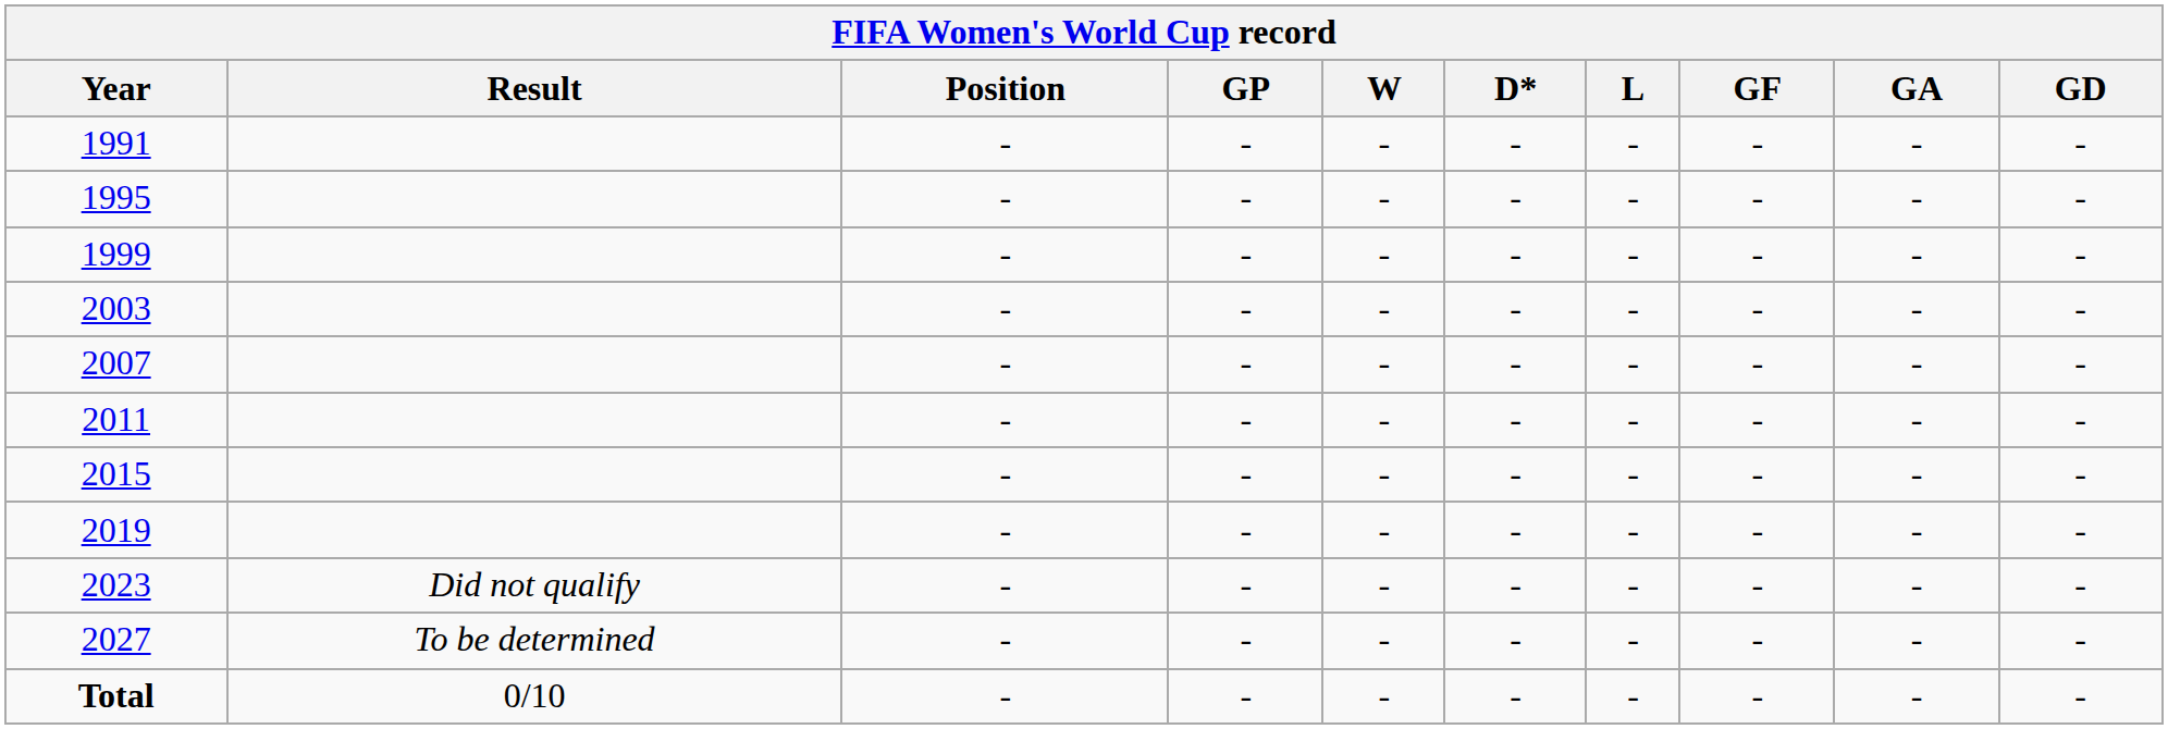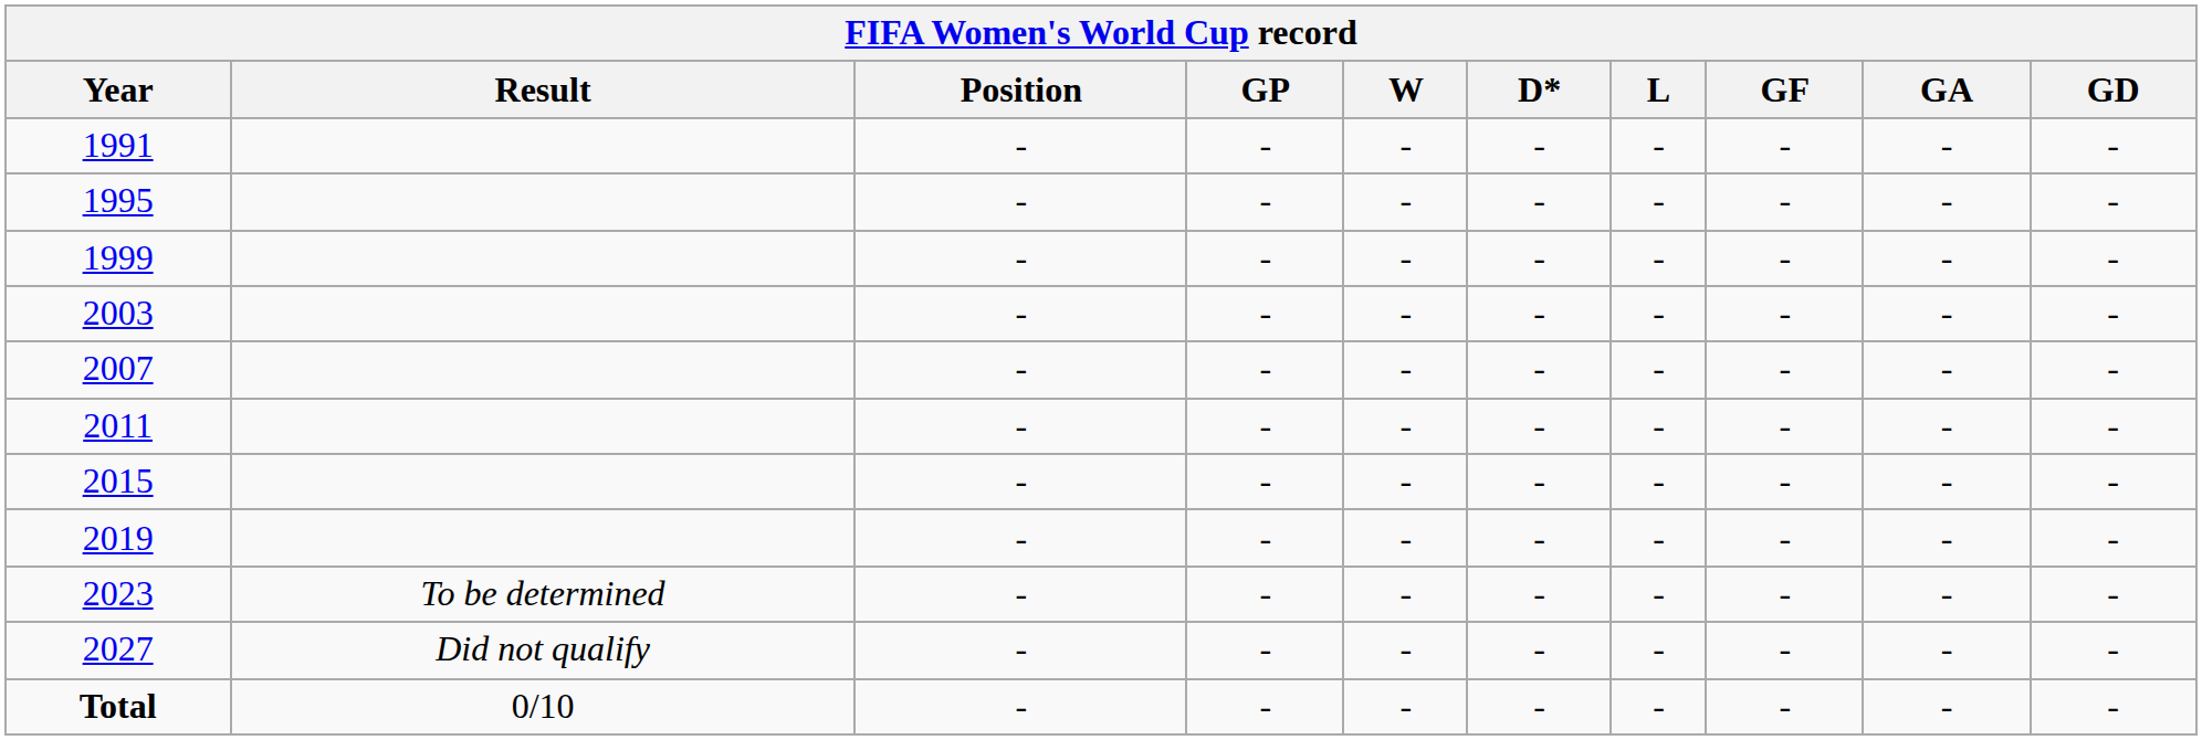2023 | Result: Did not qualify -> To be determined
2027 | Result: To be determined -> Did not qualify
